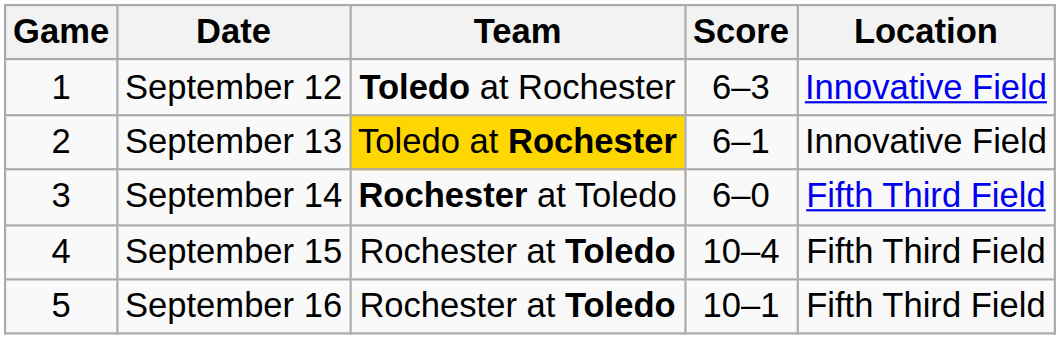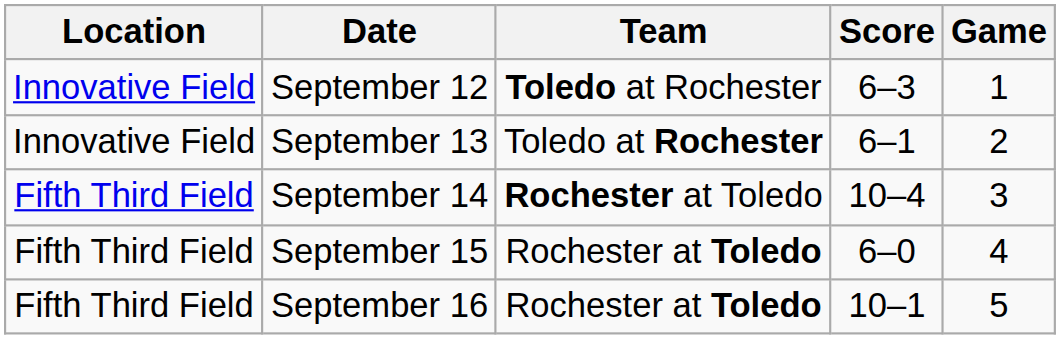columns swapped: Game <-> Location
September 13 | Team: gold background -> no background
September 14 | Score: 6–0 -> 10–4
September 15 | Score: 10–4 -> 6–0
